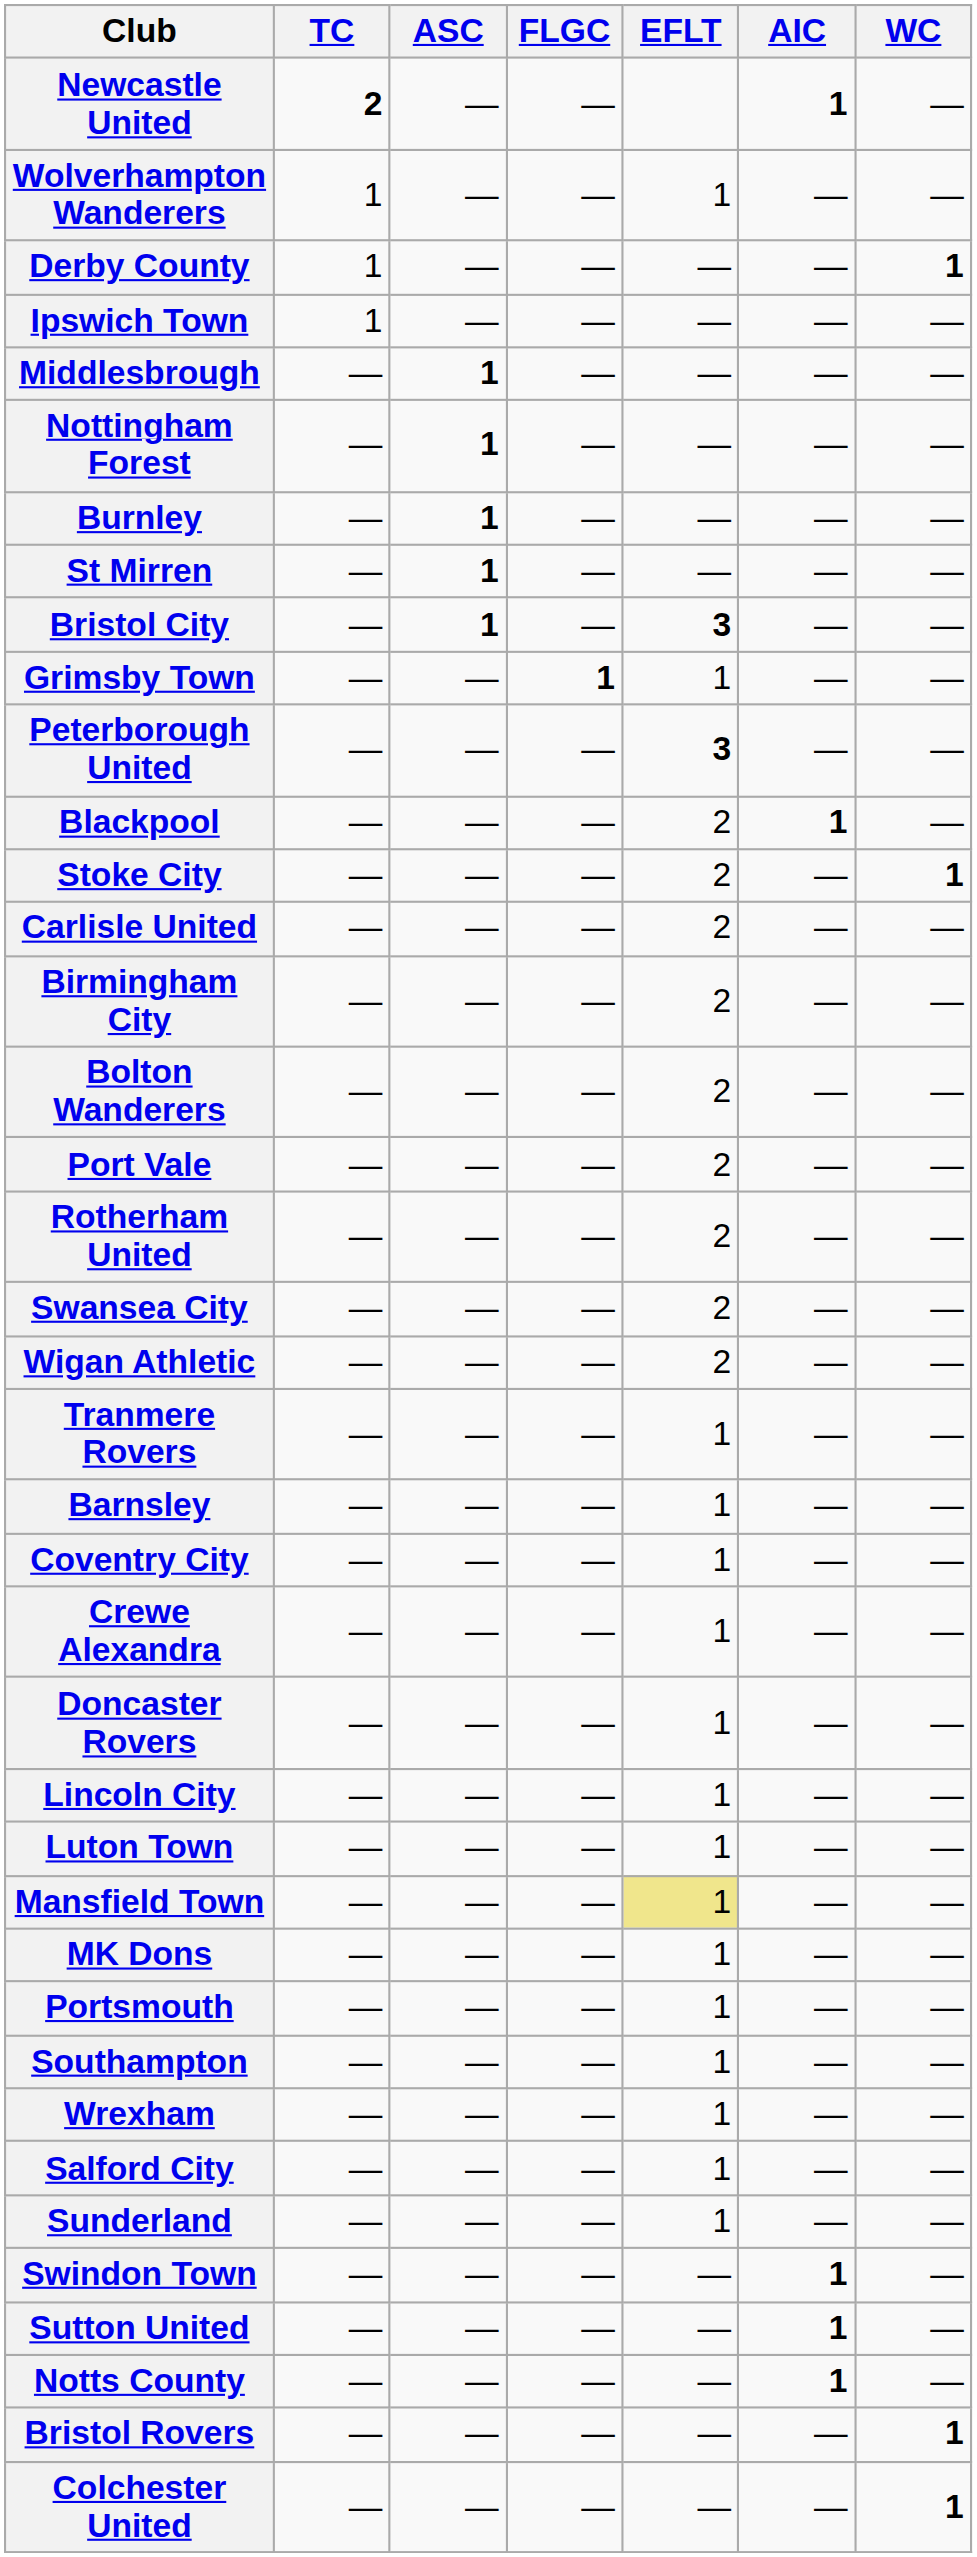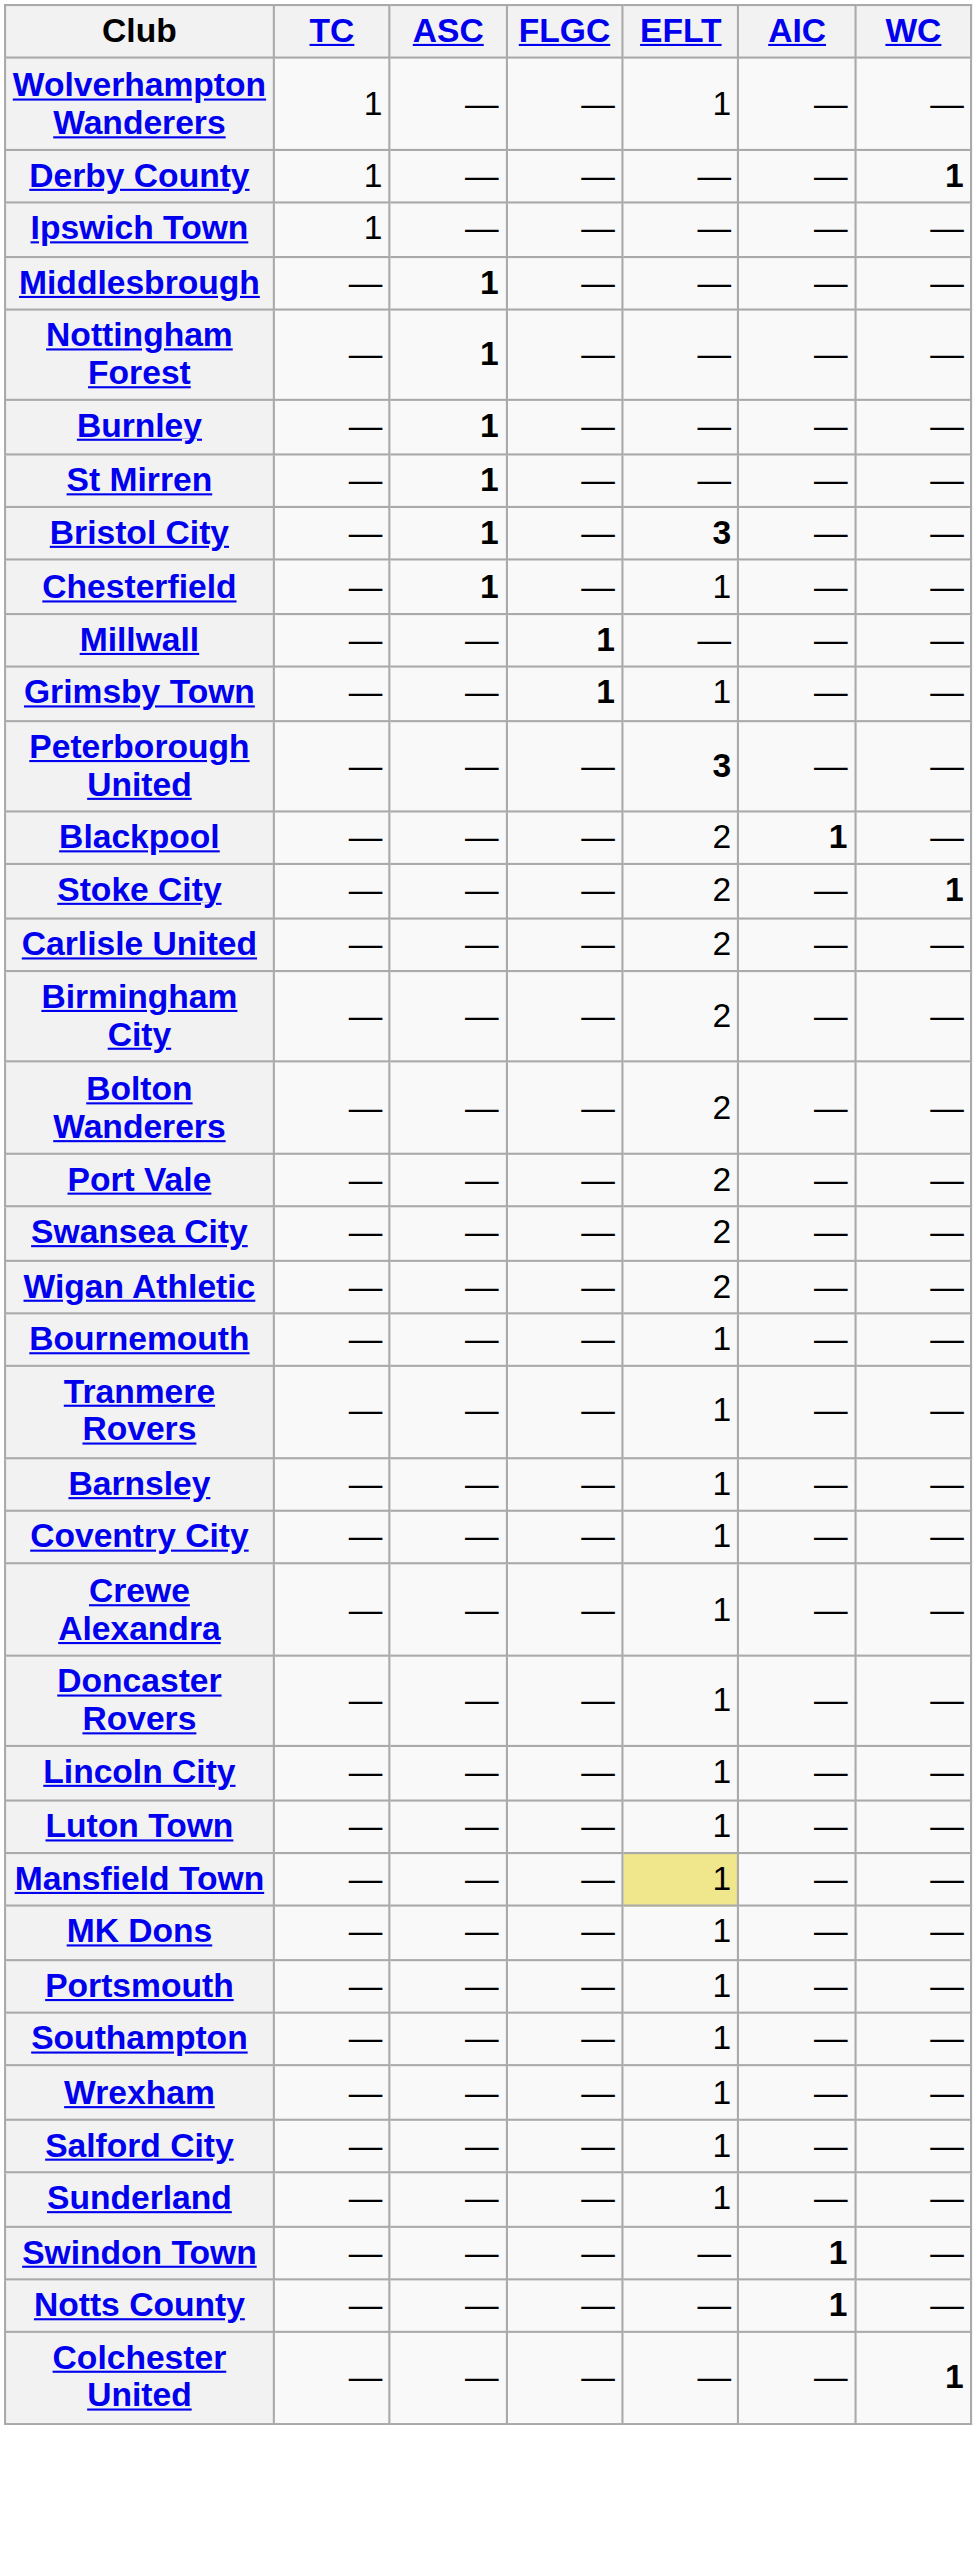- row: Newcastle United | 2 | — | — | 1 | —
+ row: Chesterfield | — | 1 | — | 1 | — | —
+ row: Millwall | — | — | 1 | — | — | —
- row: Rotherham United | — | — | — | 2 | — | —
+ row: Bournemouth | — | — | — | 1 | — | —
- row: Sutton United | — | — | — | — | 1 | —
- row: Bristol Rovers | — | — | — | — | — | 1
